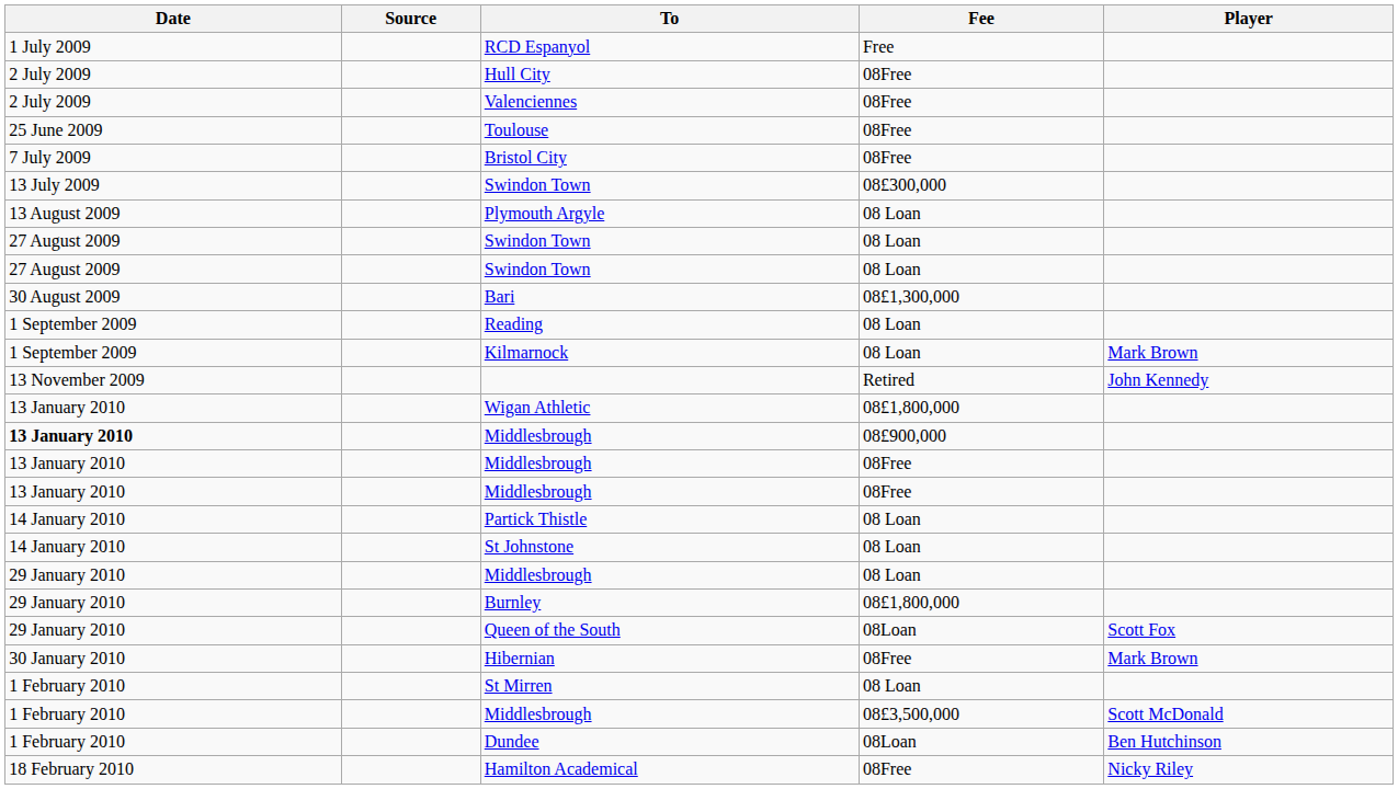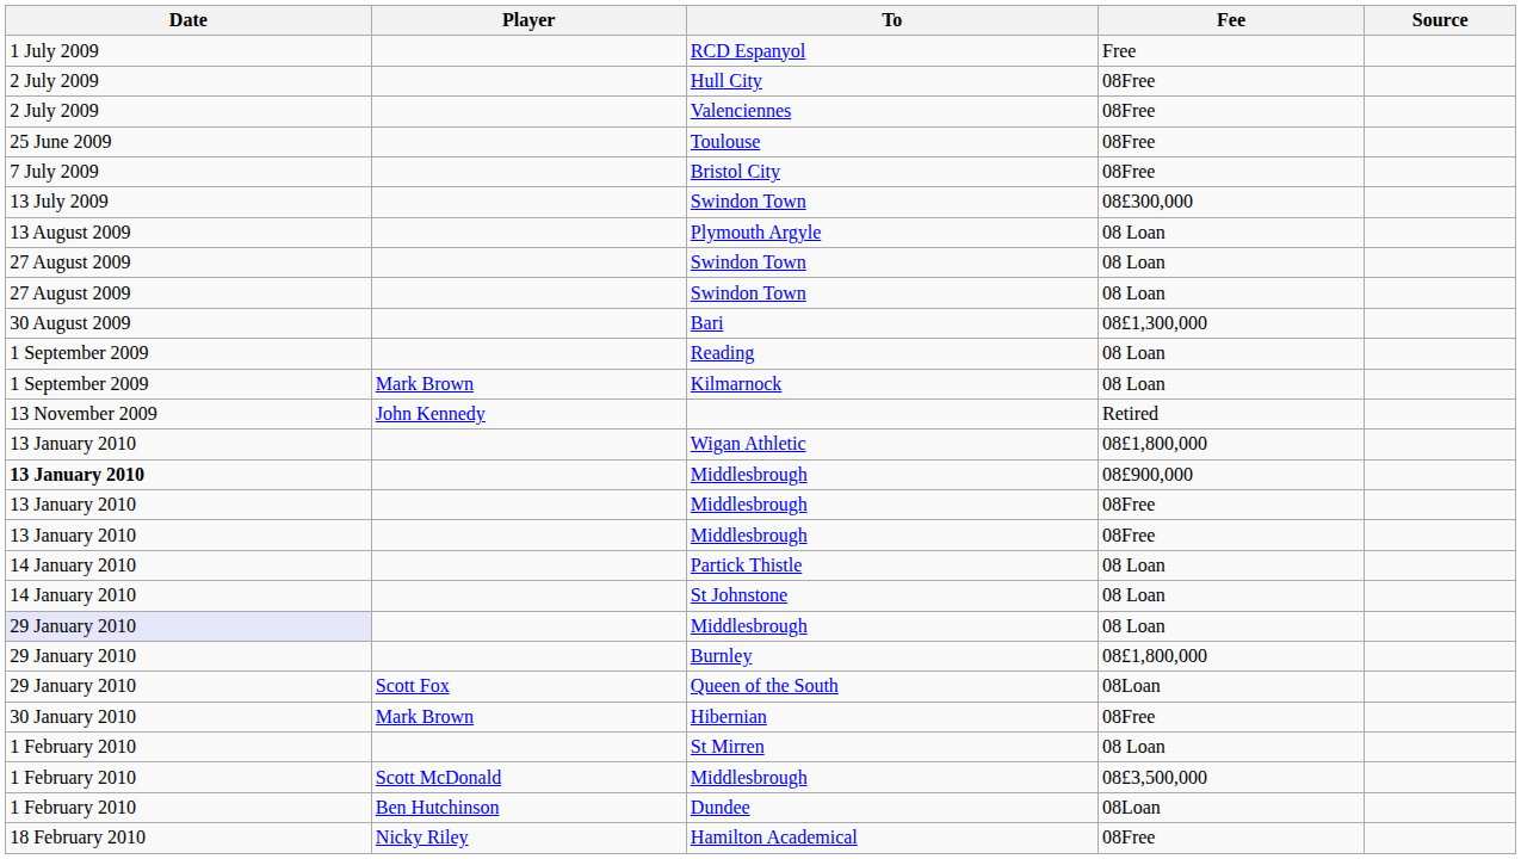columns swapped: Player <-> Source
Middlesbrough / 08 Loan | Date: no background -> lavender background
